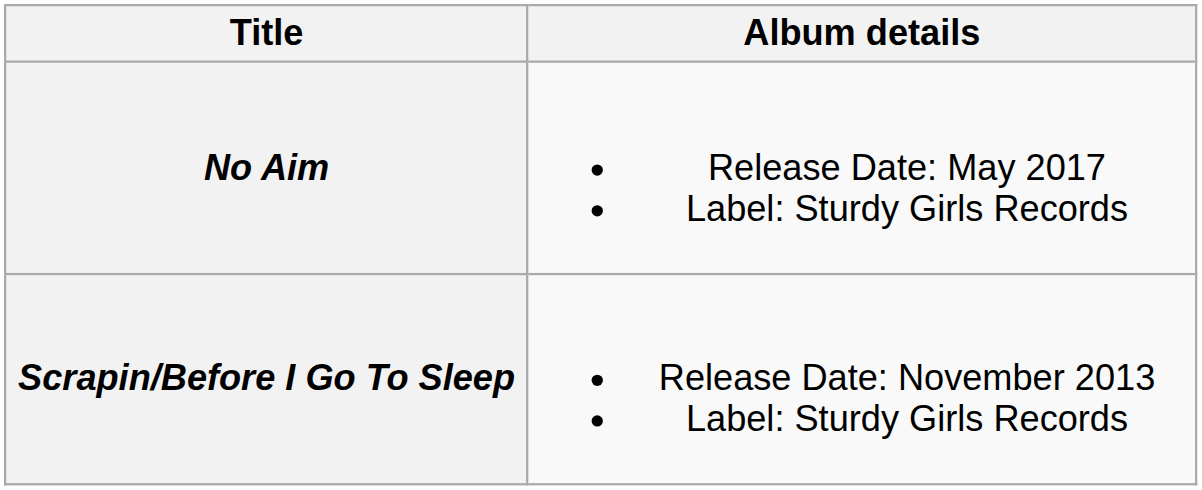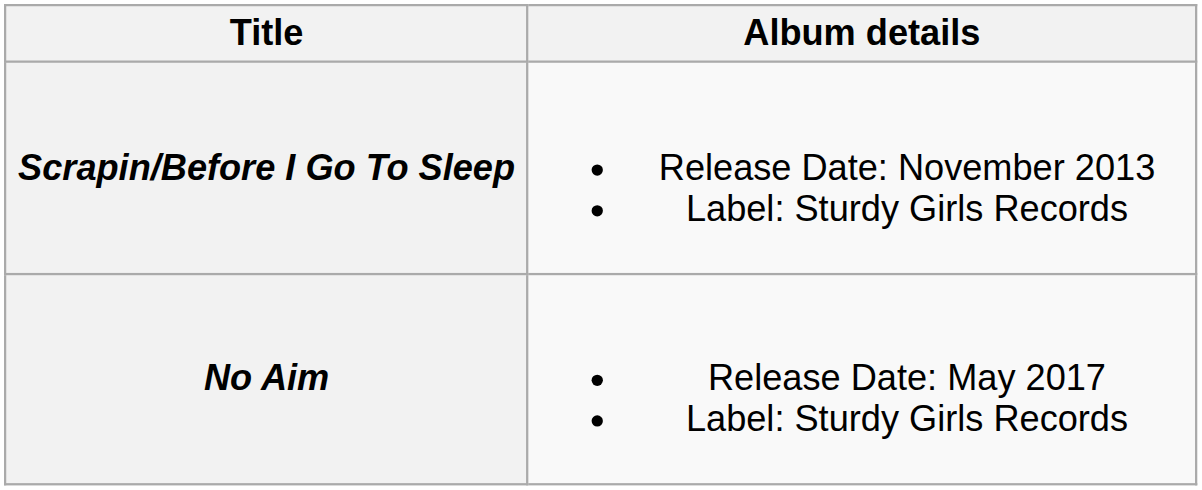rows swapped: Scrapin/Before I Go To Sleep <-> No Aim
